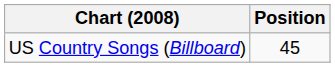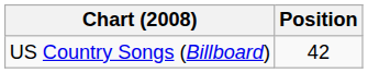US Country Songs (Billboard) | Position: 45 -> 42
